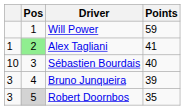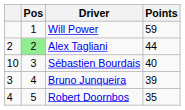Alex Tagliani | column 1: 1 -> 2
Alex Tagliani | Points: 41 -> 44
Robert Doornbos | column 1: 3 -> 4
Robert Doornbos | Pos: lightgrey background -> no background
